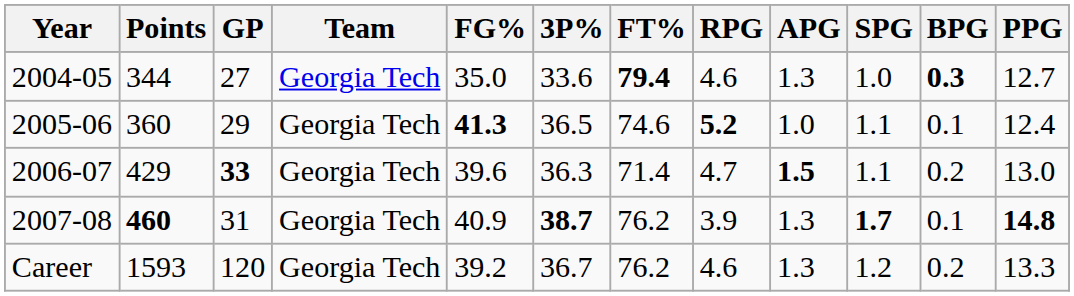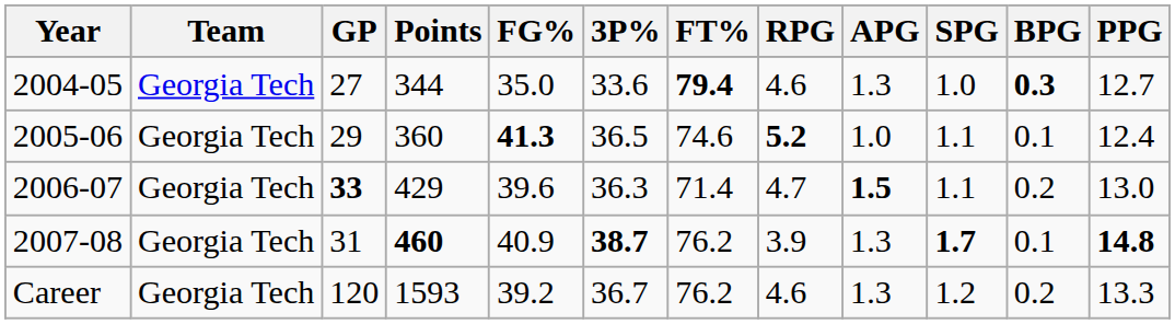columns swapped: Team <-> Points
